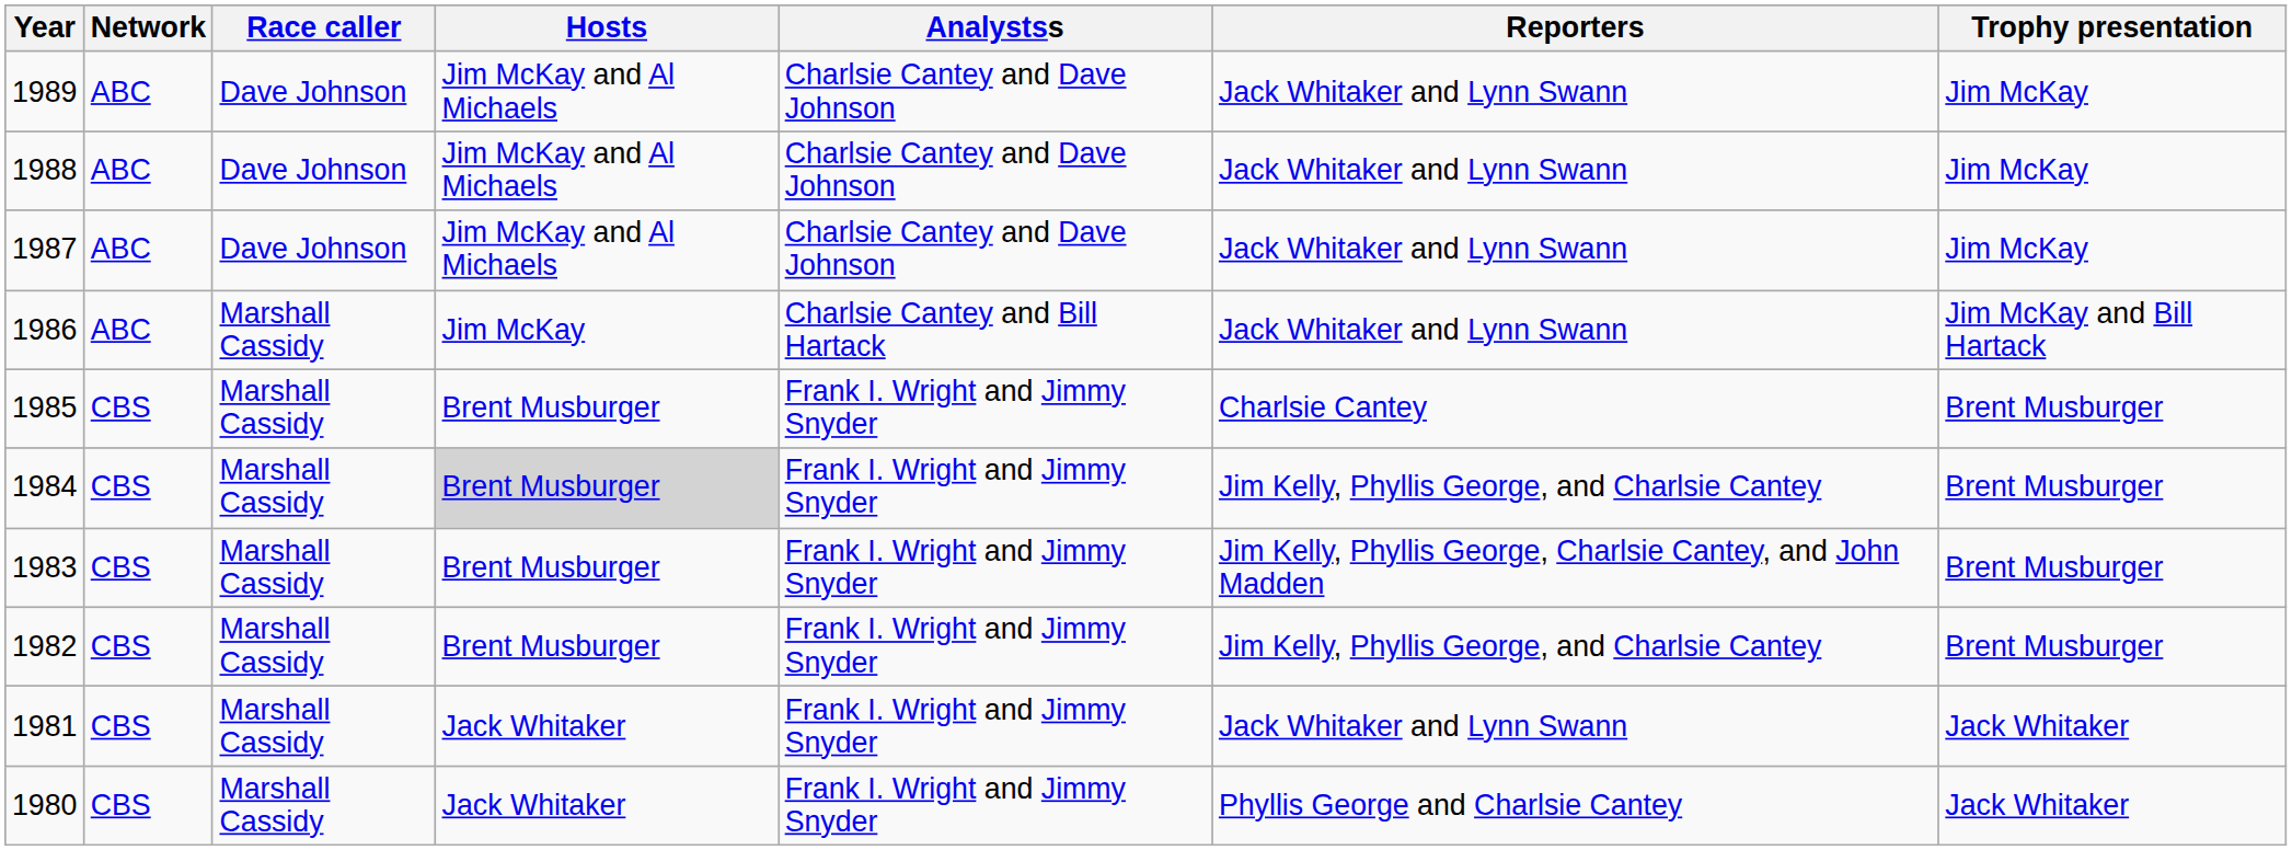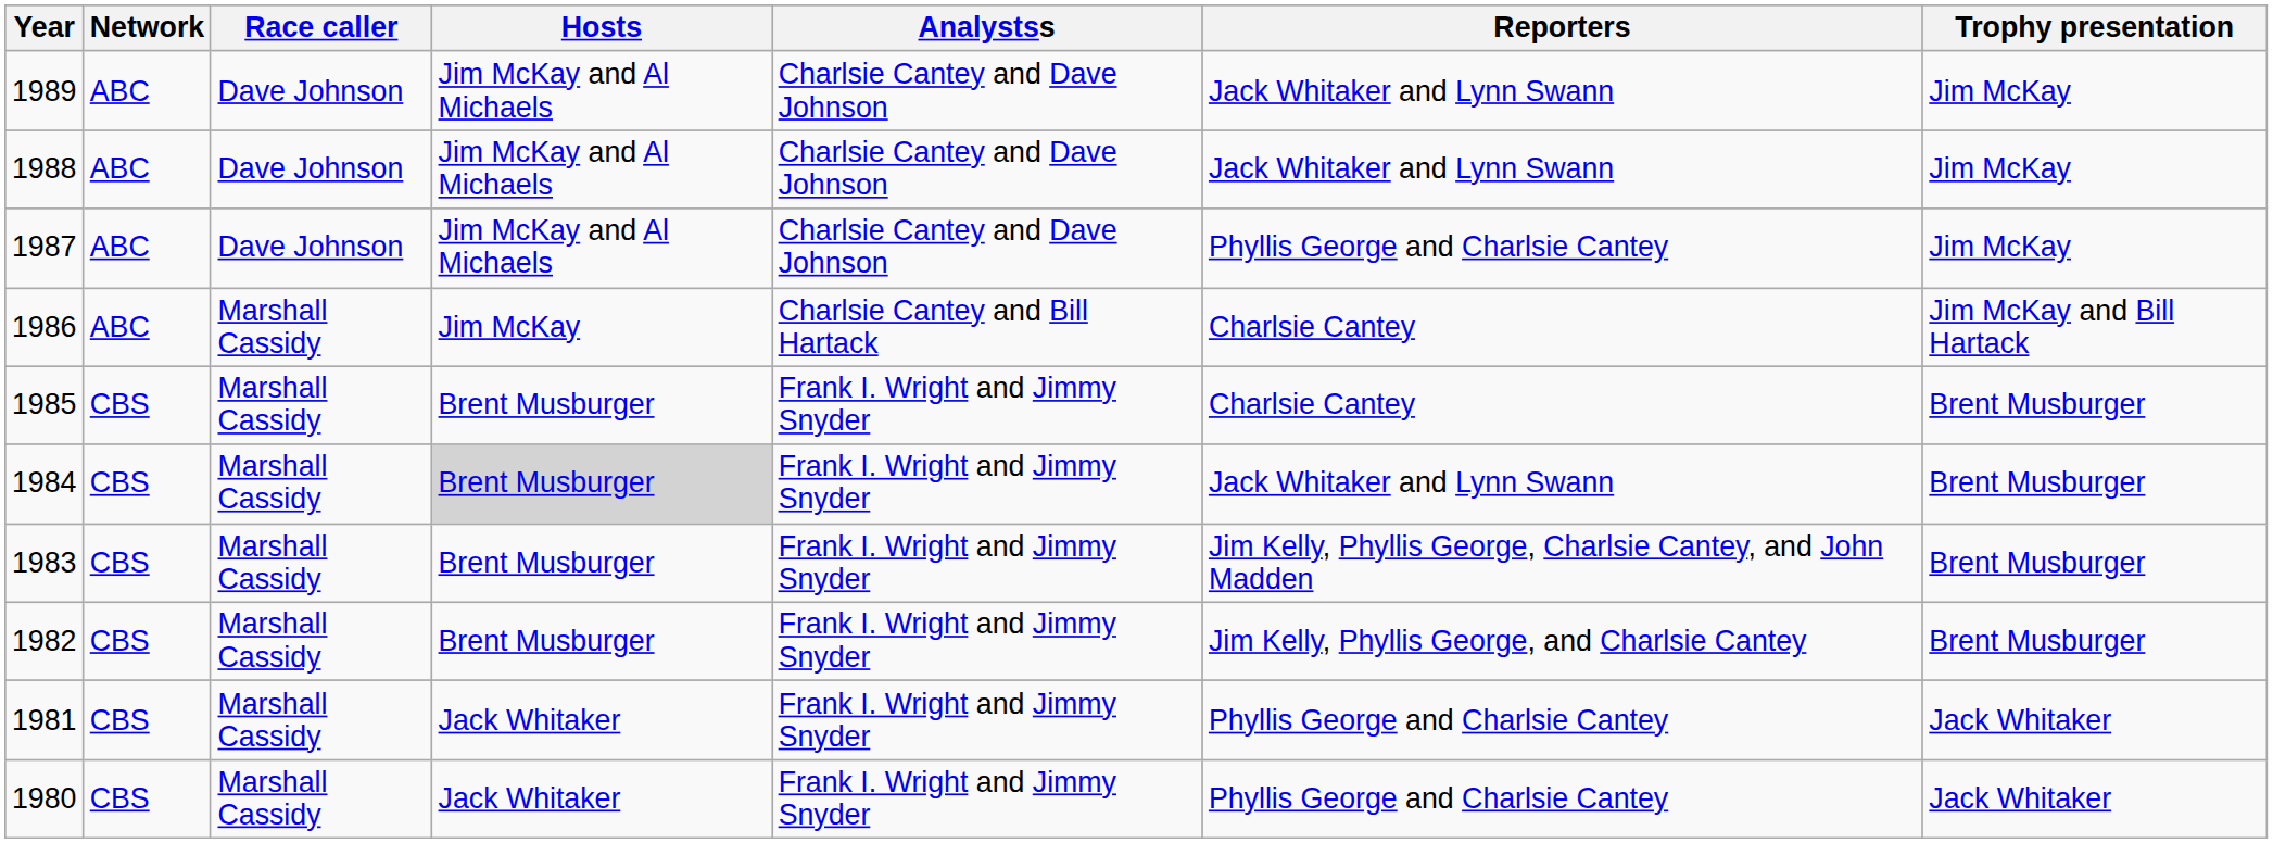1987 | Reporters: Jack Whitaker and Lynn Swann -> Phyllis George and Charlsie Cantey
1986 | Reporters: Jack Whitaker and Lynn Swann -> Charlsie Cantey
1984 | Reporters: Jim Kelly, Phyllis George, and Charlsie Cantey -> Jack Whitaker and Lynn Swann
1981 | Reporters: Jack Whitaker and Lynn Swann -> Phyllis George and Charlsie Cantey
